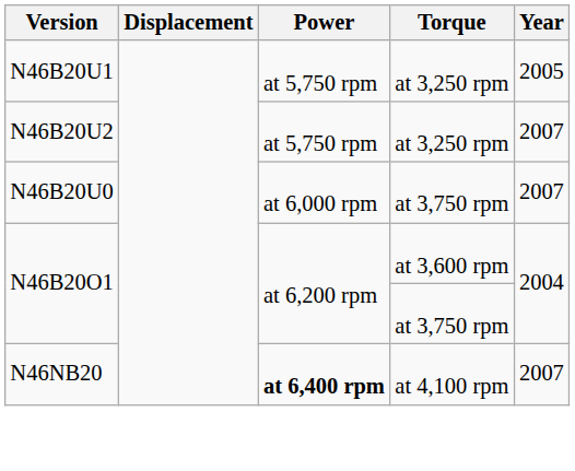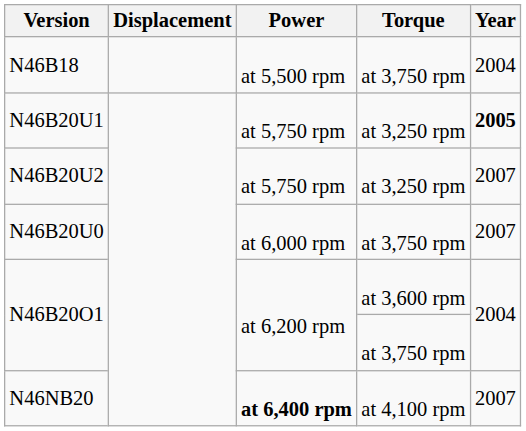+ row: N46B18 | at 5,500 rpm | at 3,750 rpm | 2004
N46B20U1 | Year: normal -> bold
